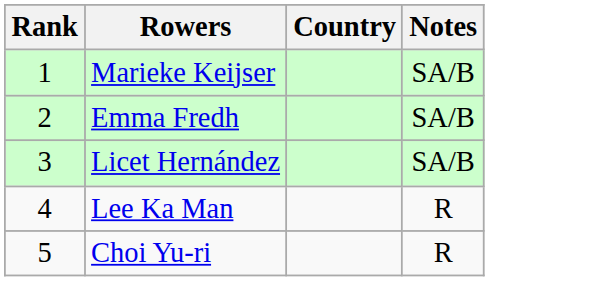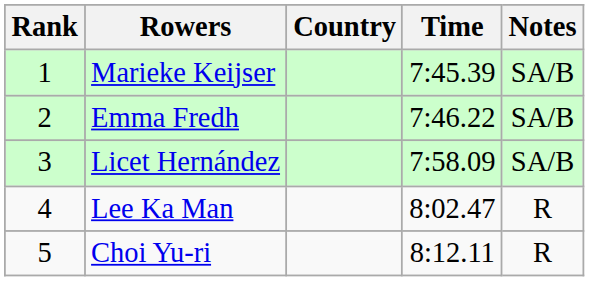+ column: Time | 7:45.39 | 7:46.22 | 7:58.09 | 8:02.47 | 8:12.11
